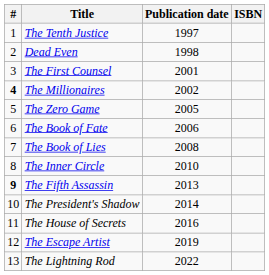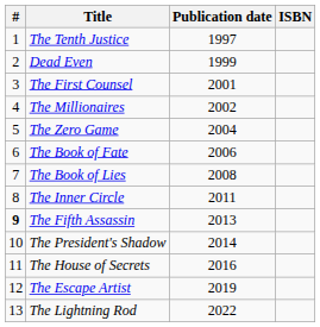Dead Even | Publication date: 1998 -> 1999
The Millionaires | #: bold -> normal
The Zero Game | Publication date: 2005 -> 2004
The Inner Circle | Publication date: 2010 -> 2011
